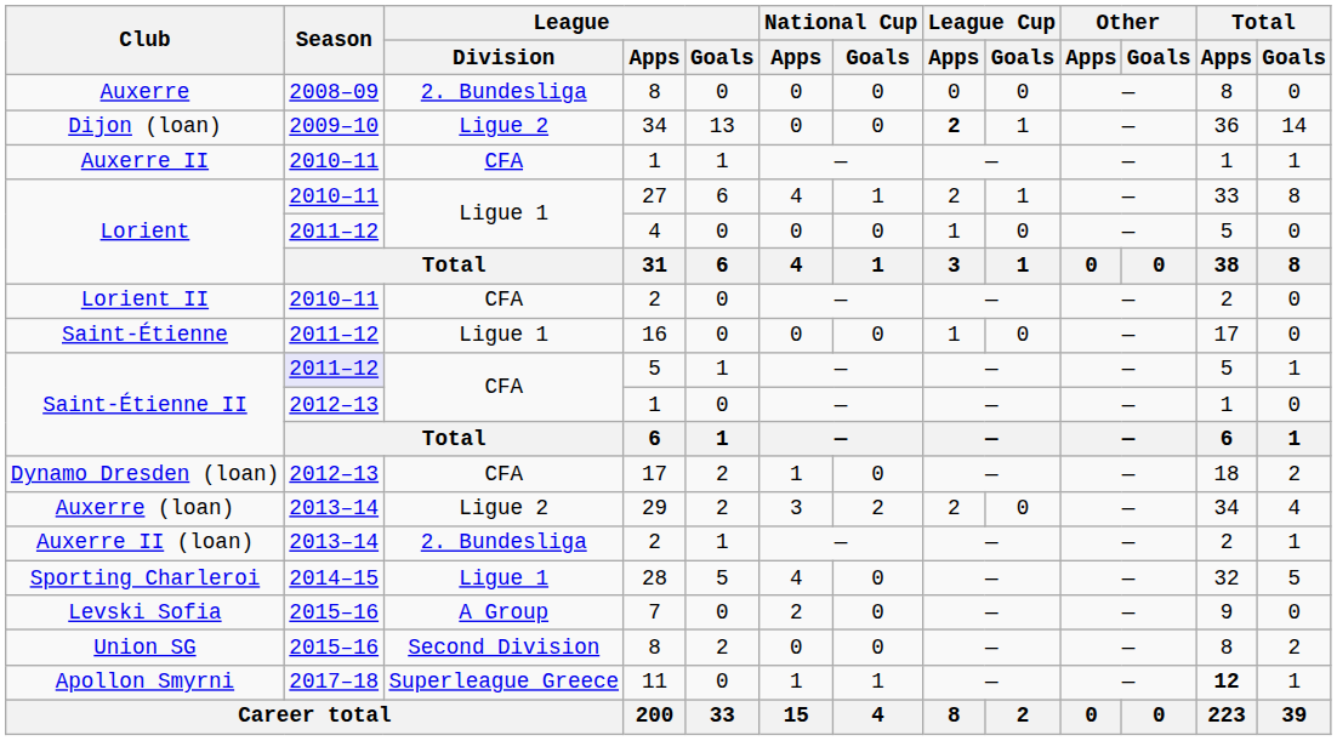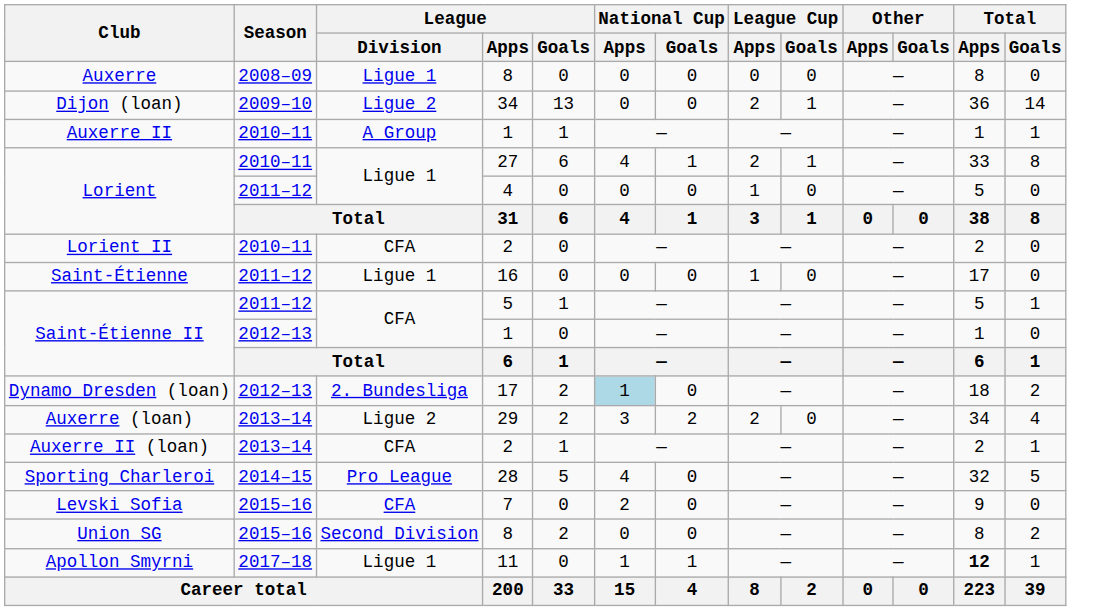Auxerre | League / Division: 2. Bundesliga -> Ligue 1
Dijon (loan) | League Cup / Apps: bold -> normal
Auxerre II | League / Division: CFA -> A Group
Saint-Étienne II / 5 | Season: lavender background -> no background
Dynamo Dresden (loan) | League / Division: CFA -> 2. Bundesliga
Dynamo Dresden (loan) | National Cup / Apps: no background -> lightblue background
Auxerre II (loan) | League / Division: 2. Bundesliga -> CFA
Sporting Charleroi | League / Division: Ligue 1 -> Pro League
Levski Sofia | League / Division: A Group -> CFA
Apollon Smyrni | League / Division: Superleague Greece -> Ligue 1
